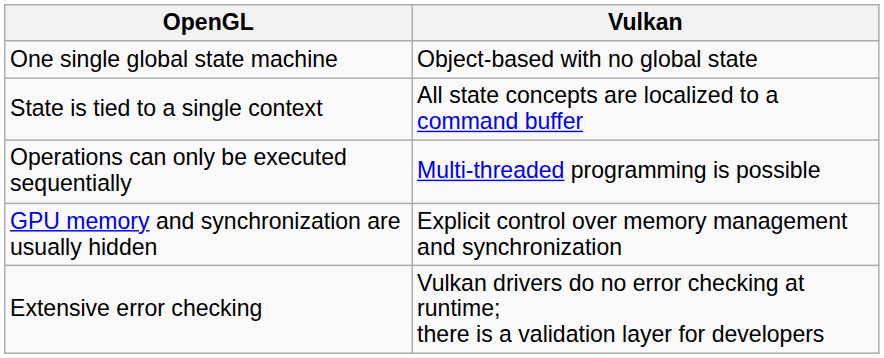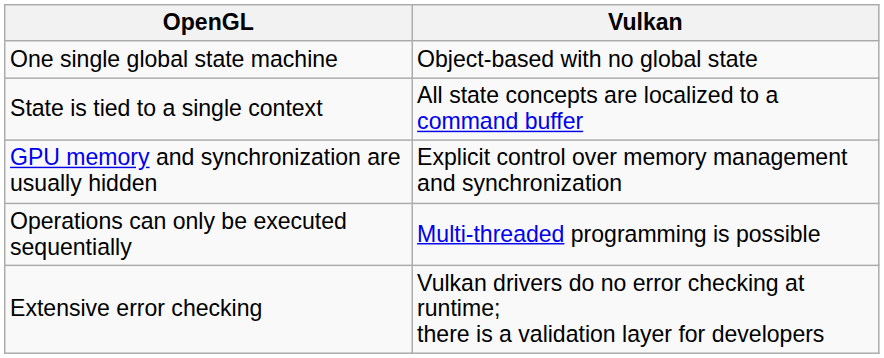rows swapped: Operations can only be executed sequentially <-> GPU memory and synchronization are usually hidden
